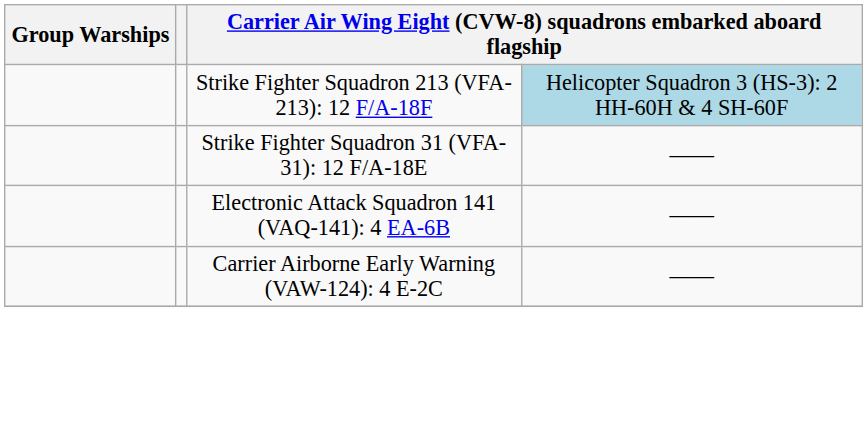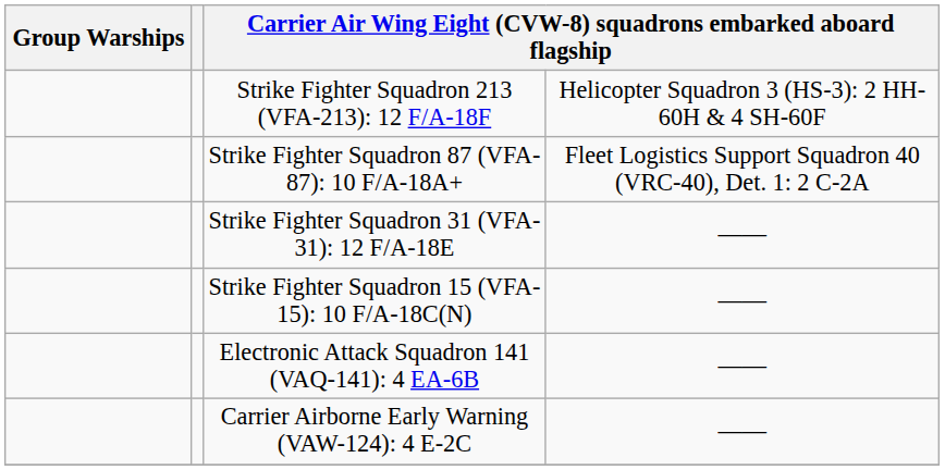Strike Fighter Squadron 213 (VFA-213): 12 F/A-18F | column 4: lightblue background -> no background
+ row: Strike Fighter Squadron 87 (VFA-87): 10 F/A-18A+ | Fleet Logistics Support Squadron 40 (VRC-40), Det. 1: 2 C-2A
+ row: Strike Fighter Squadron 15 (VFA-15): 10 F/A-18C(N) | ——
